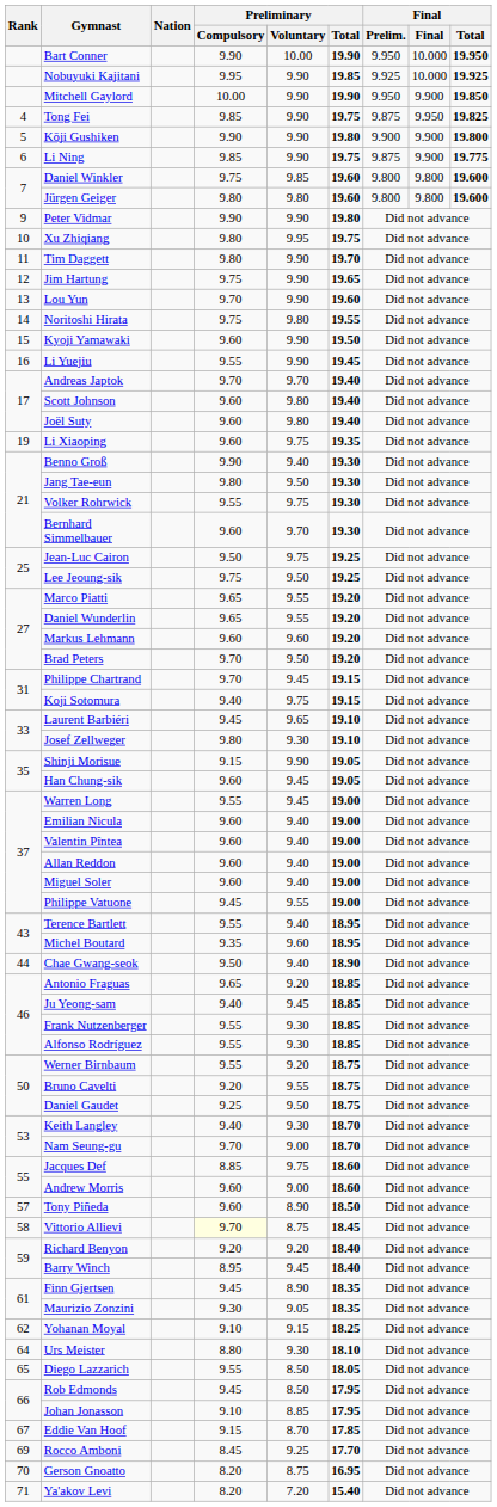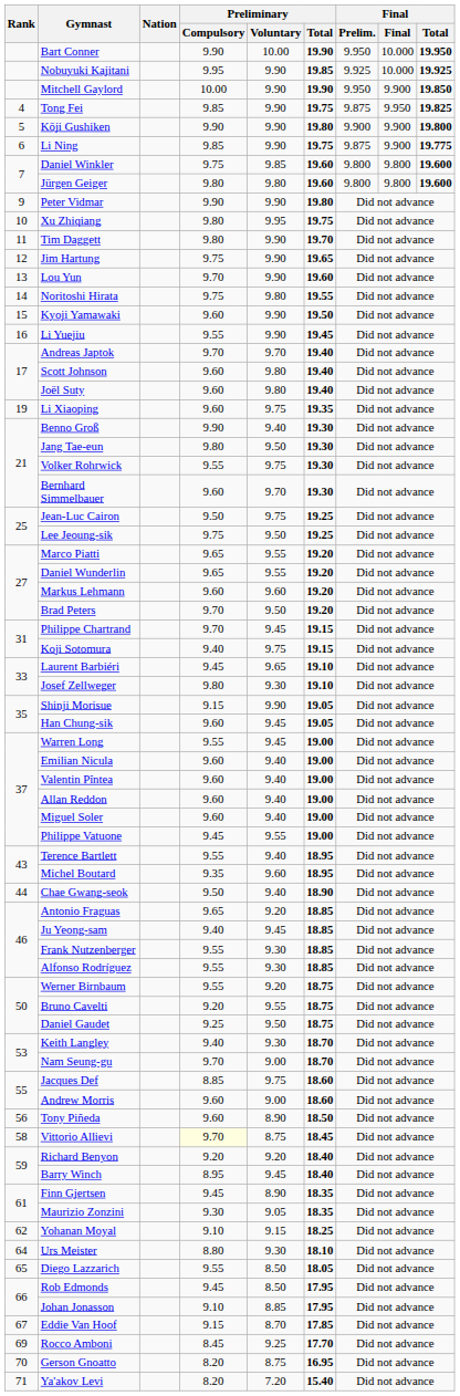Tony Piñeda | Rank: 57 -> 56
